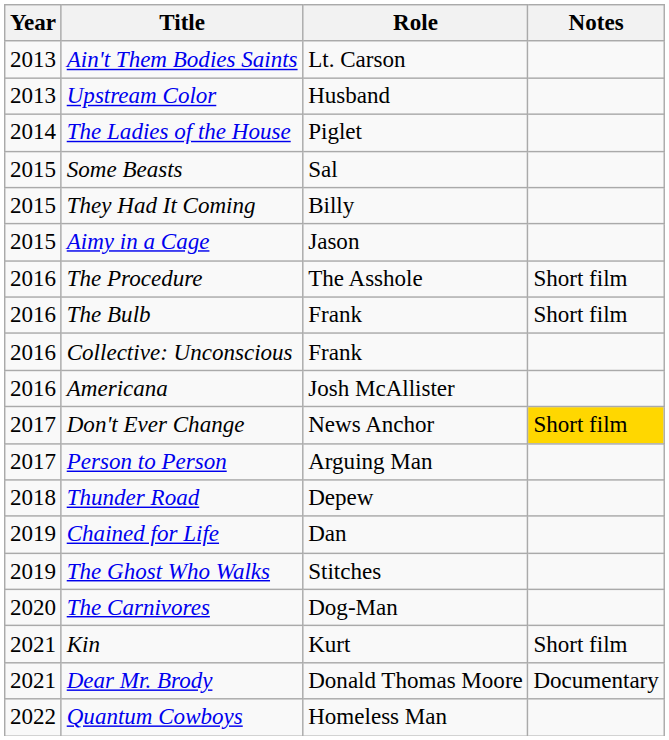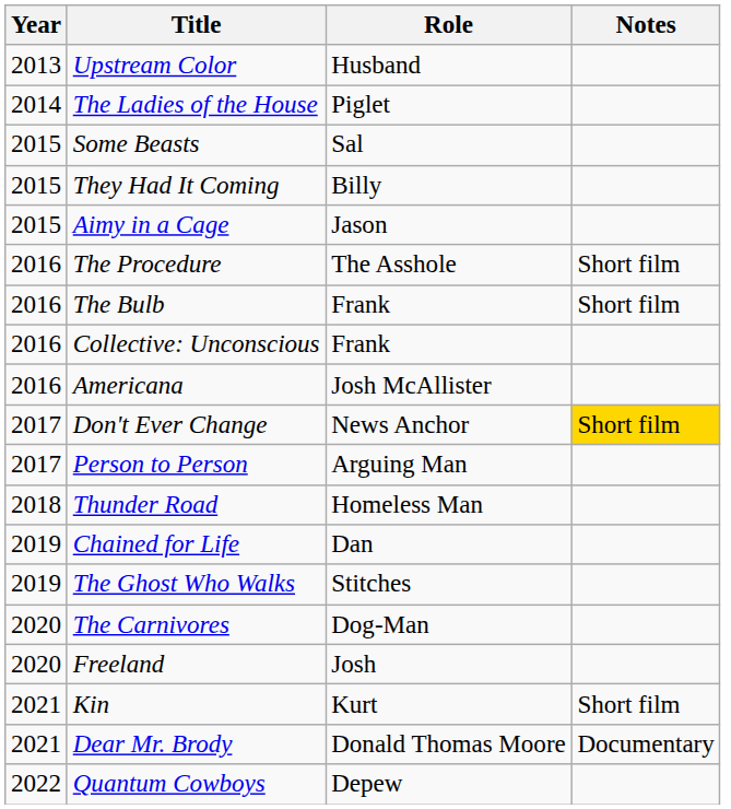- row: 2013 | Ain't Them Bodies Saints | Lt. Carson
Thunder Road | Role: Depew -> Homeless Man
+ row: 2020 | Freeland | Josh
Quantum Cowboys | Role: Homeless Man -> Depew
